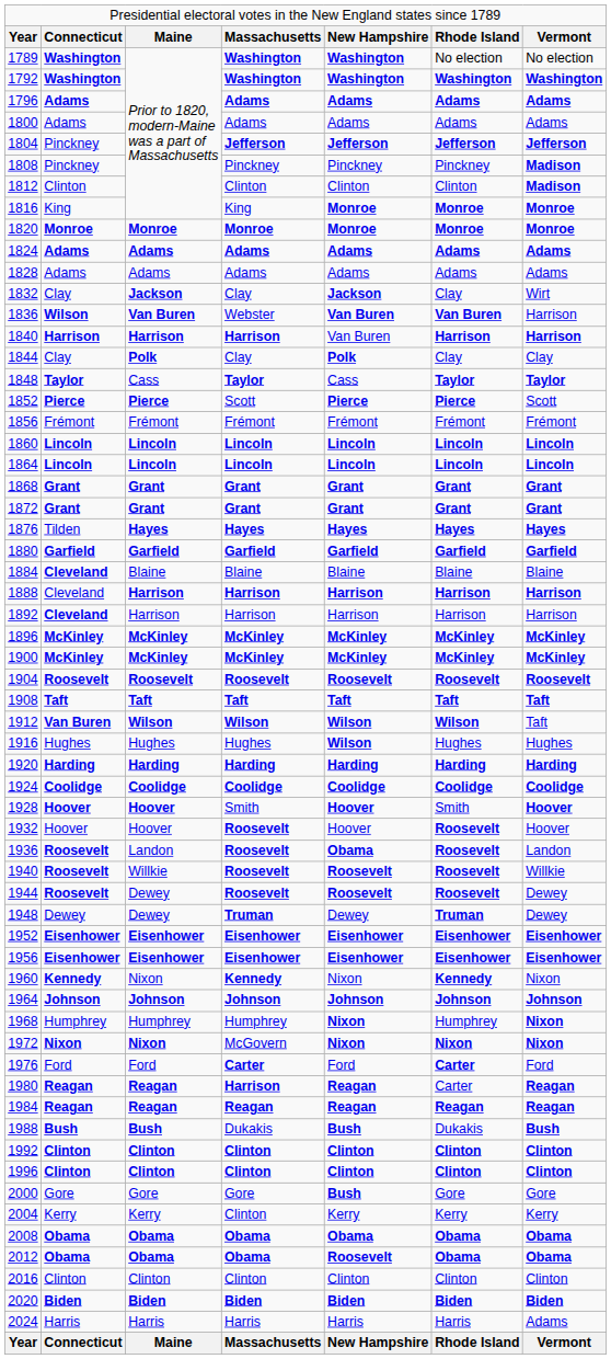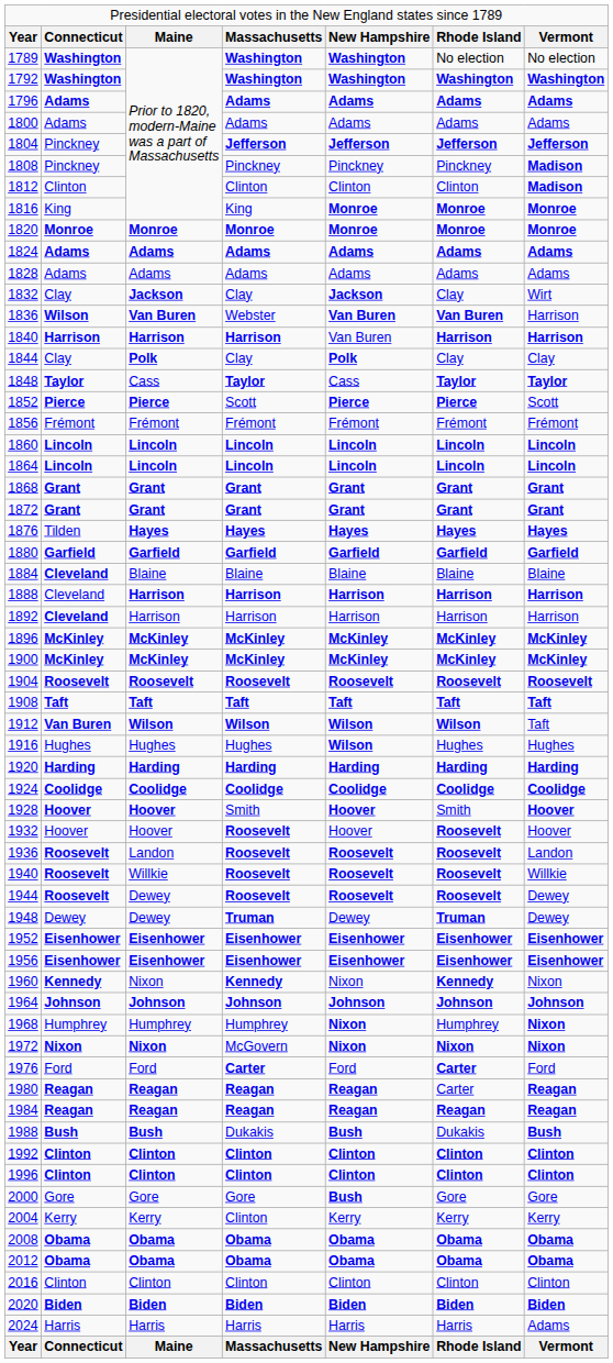1936 | column 5: Obama -> Roosevelt
1980 | column 4: Harrison -> Reagan
2012 | column 5: Roosevelt -> Obama
